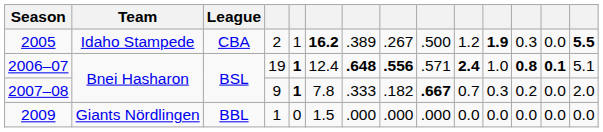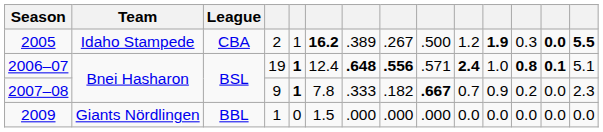2005 | column 13: normal -> bold
2007–08 | column 11: 0.3 -> 0.9
2007–08 | column 14: 2.0 -> 2.3
